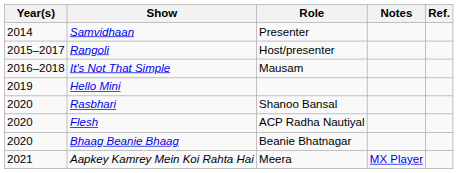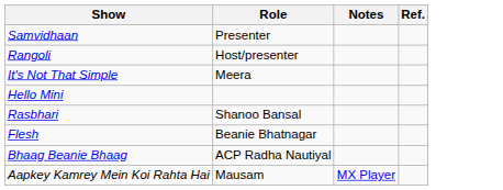- column: Year(s) | 2014 | 2015–2017 | 2016–2018 | 2019 | 2020 | 2020 | 2020 | 2021
It's Not That Simple | Role: Mausam -> Meera
Flesh | Role: ACP Radha Nautiyal -> Beanie Bhatnagar
Bhaag Beanie Bhaag | Role: Beanie Bhatnagar -> ACP Radha Nautiyal
Aapkey Kamrey Mein Koi Rahta Hai | Role: Meera -> Mausam
